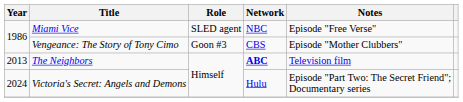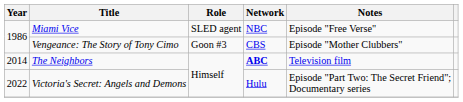The Neighbors | Year: 2013 -> 2014
Victoria's Secret: Angels and Demons | Year: 2024 -> 2022
